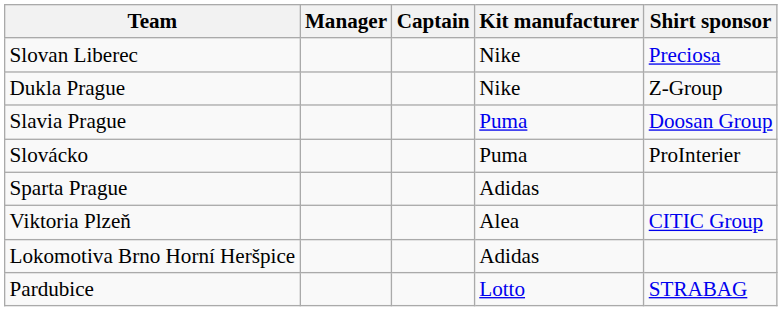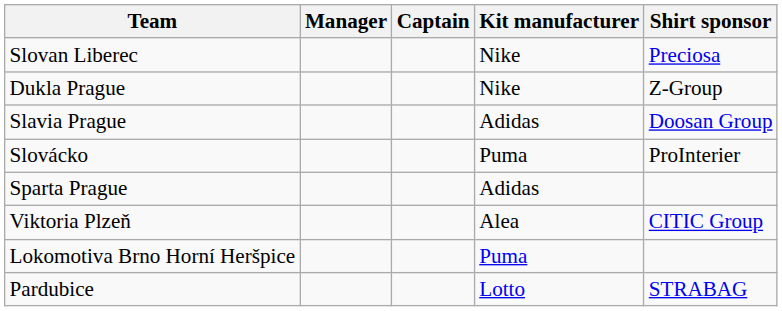Slavia Prague | Kit manufacturer: Puma -> Adidas
Lokomotiva Brno Horní Heršpice | Kit manufacturer: Adidas -> Puma
